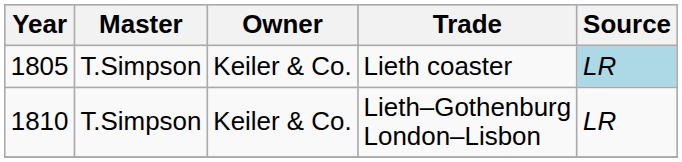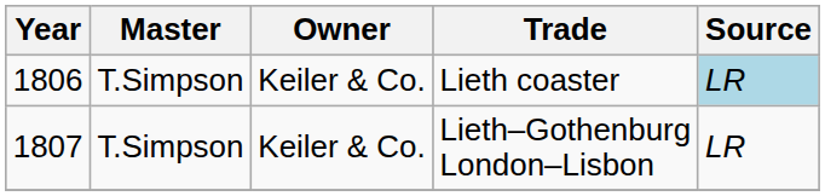Lieth coaster | Year: 1805 -> 1806
Lieth–Gothenburg London–Lisbon | Year: 1810 -> 1807
